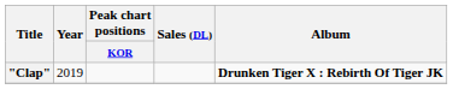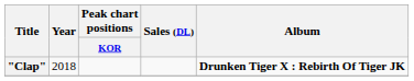"Clap" | Year: 2019 -> 2018
